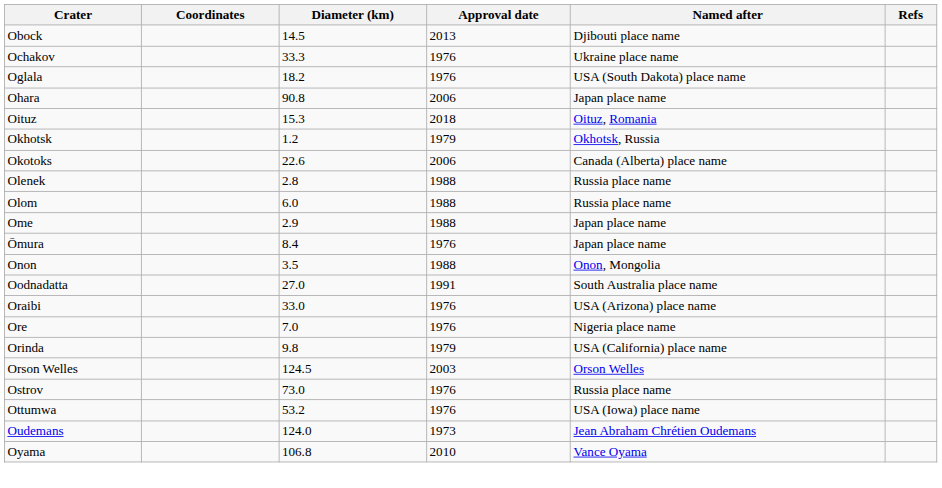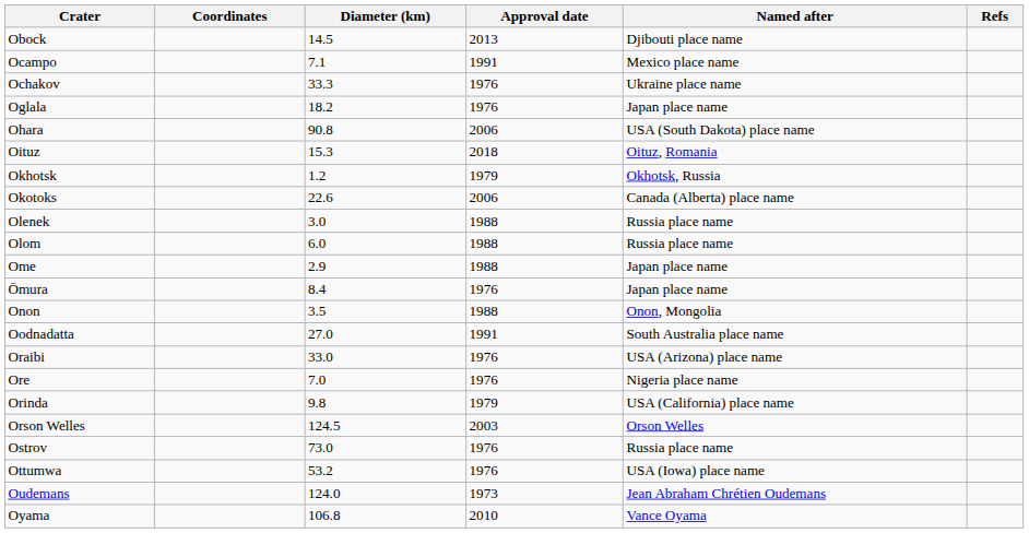+ row: Ocampo | 7.1 | 1991 | Mexico place name
Oglala | Named after: USA (South Dakota) place name -> Japan place name
Ohara | Named after: Japan place name -> USA (South Dakota) place name
Olenek | Diameter (km): 2.8 -> 3.0
